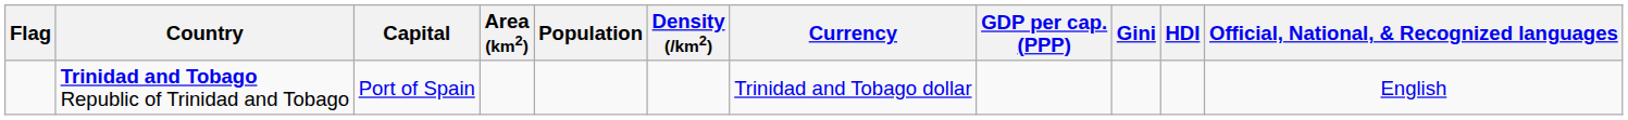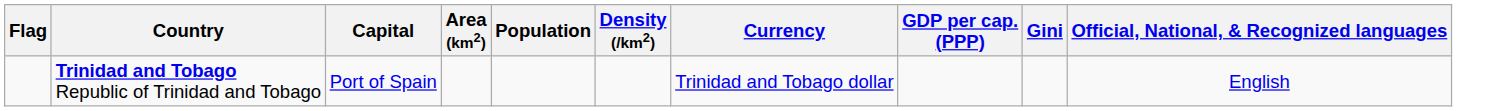- column: HDI
